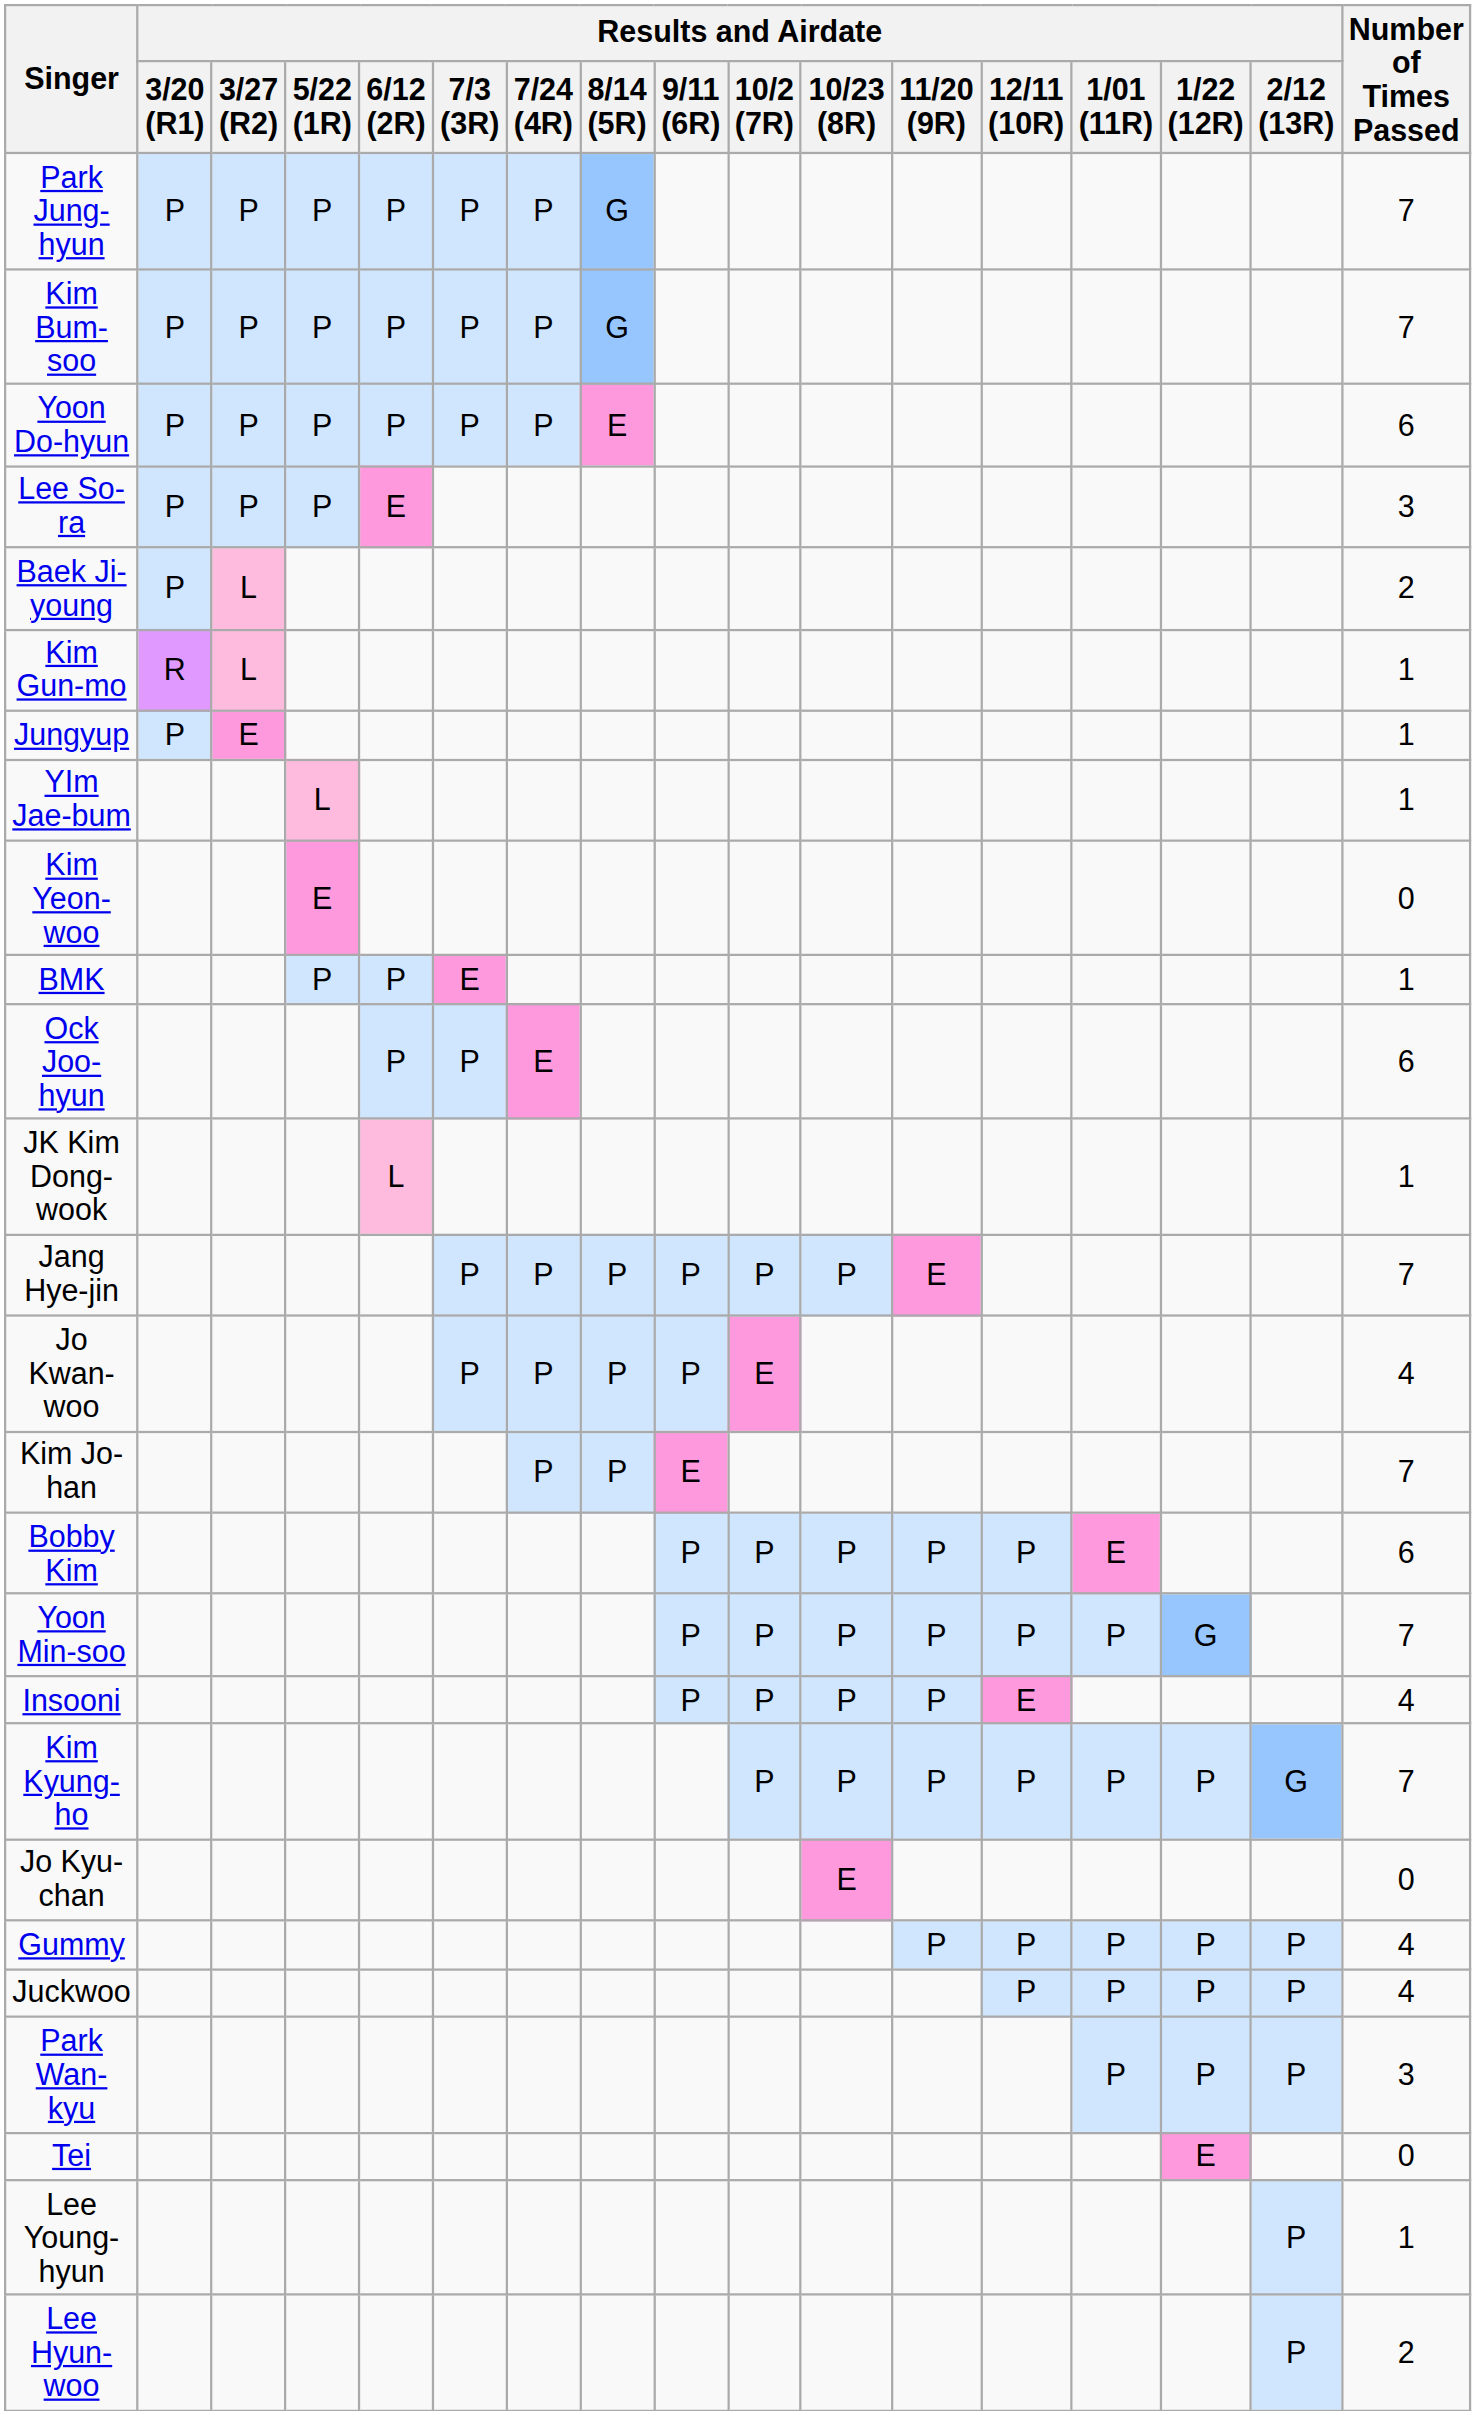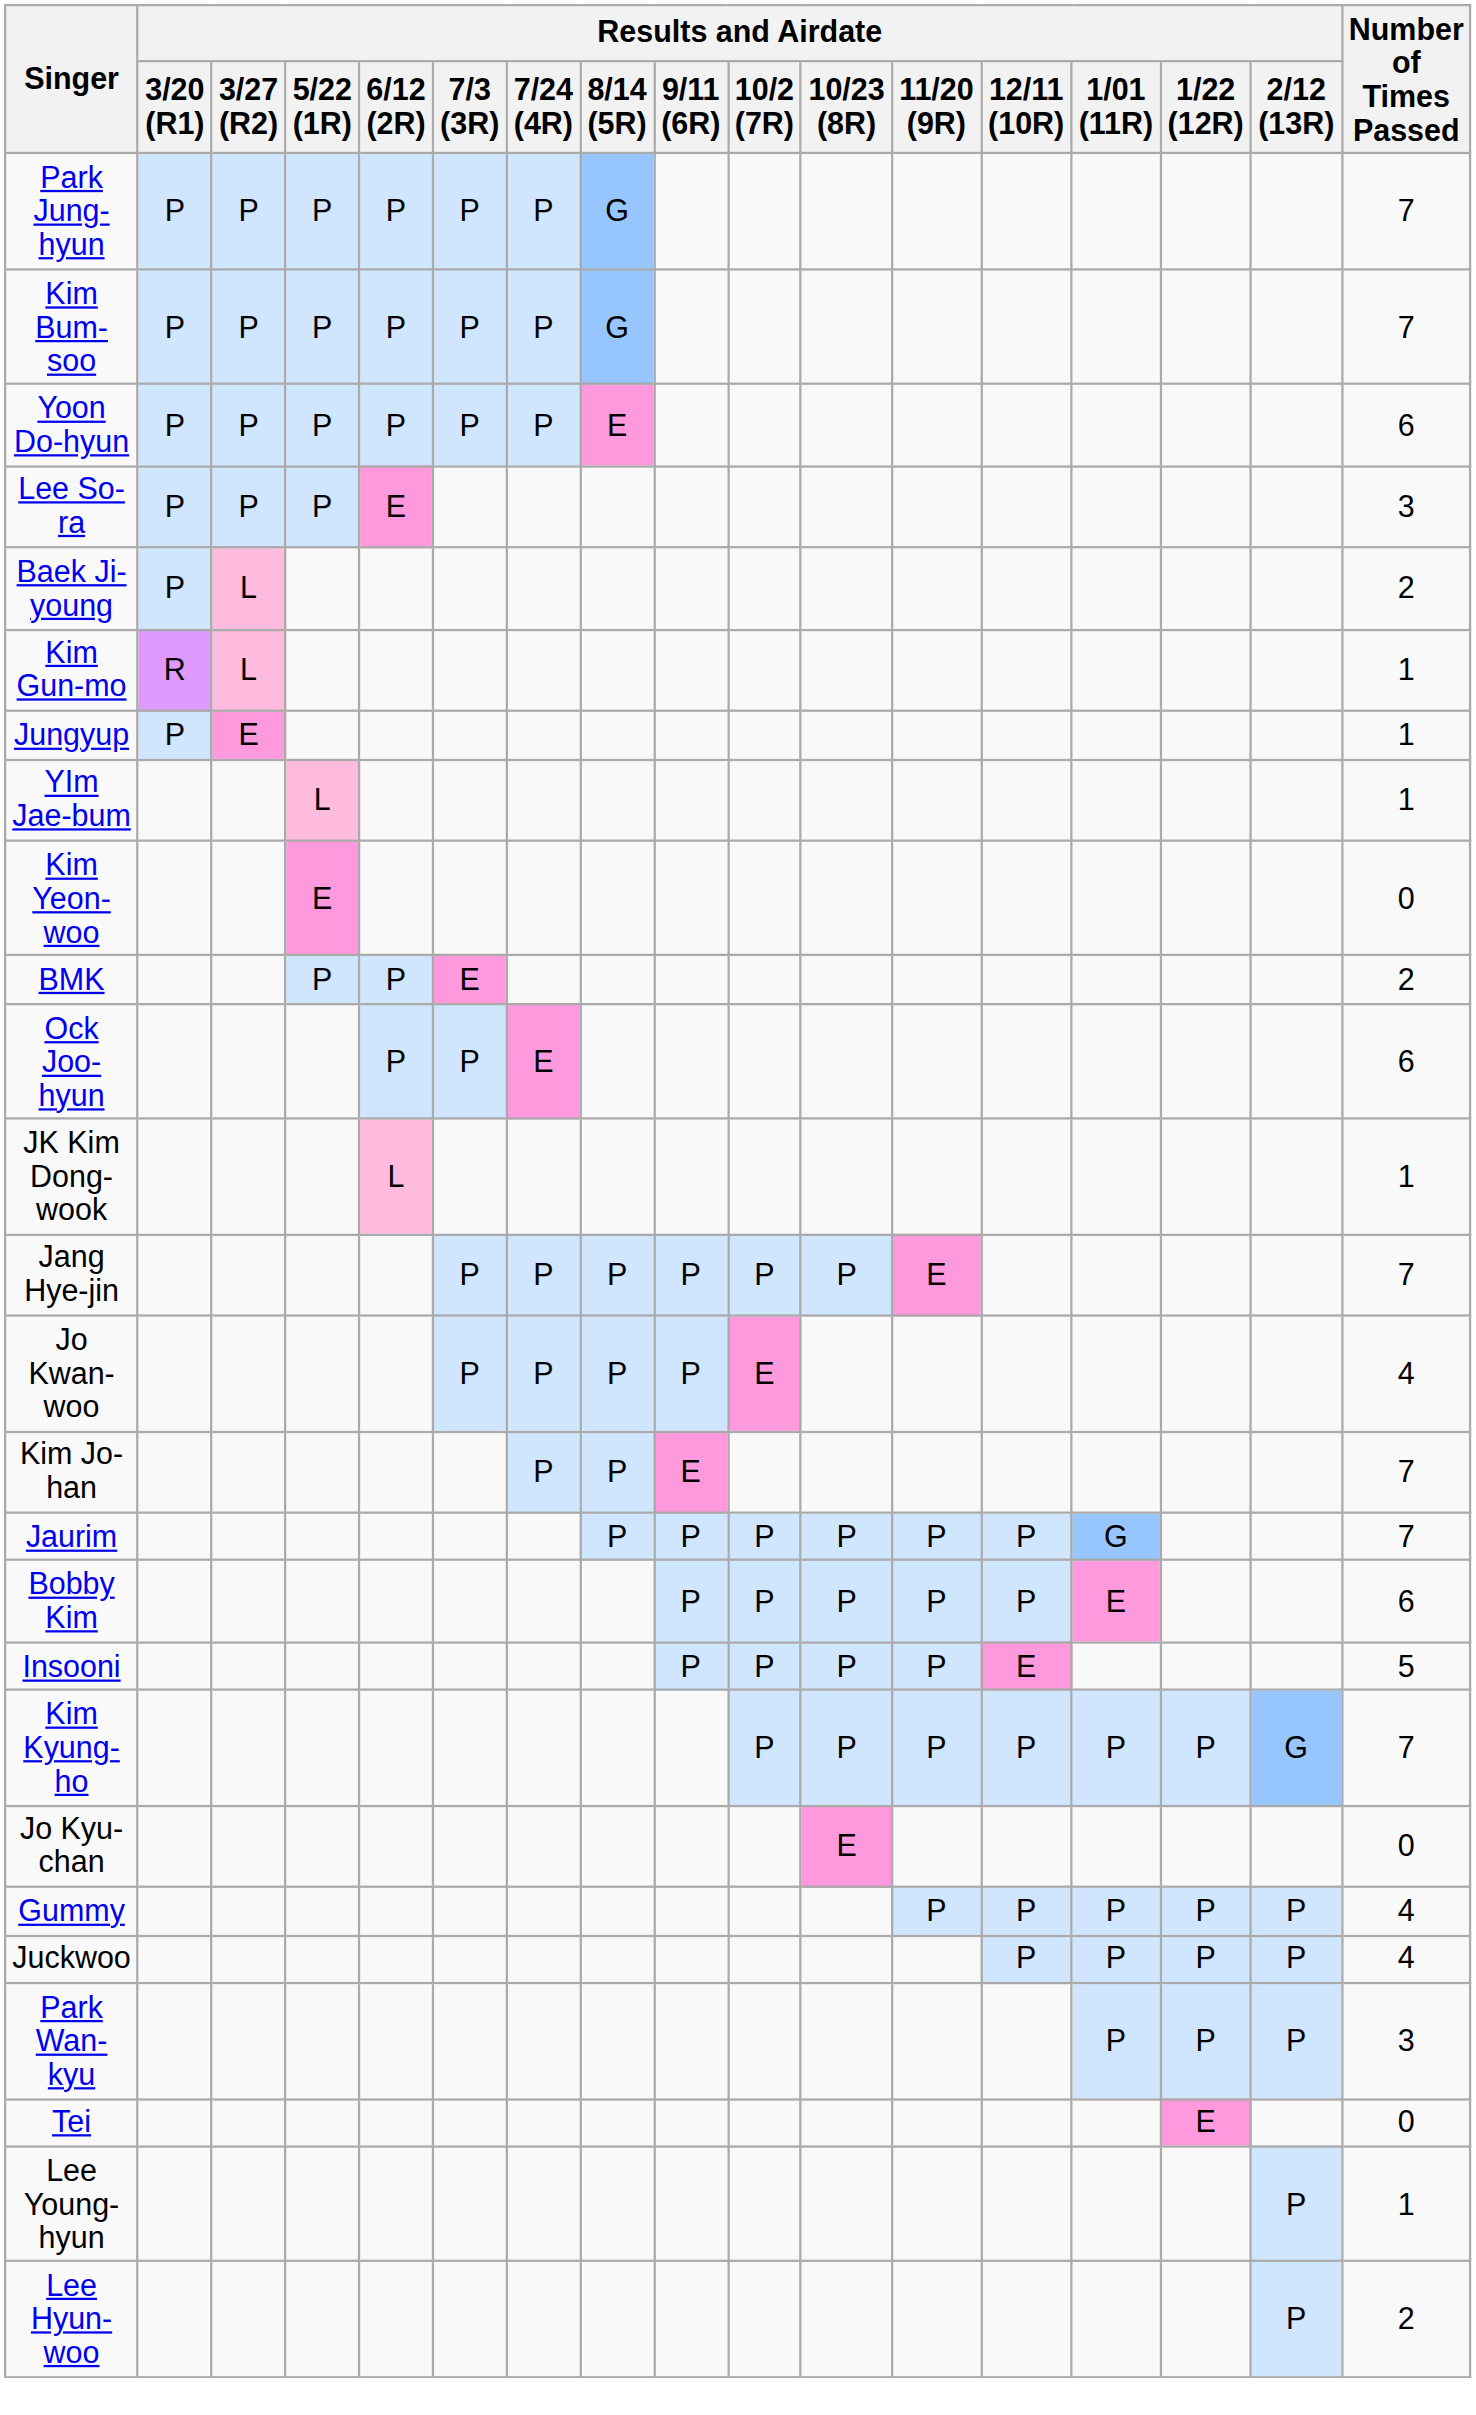BMK | Number of Times Passed: 1 -> 2
+ row: Jaurim | P | P | P | P | P | P | G | 7
- row: Yoon Min-soo | P | P | P | P | P | P | G | 7
Insooni | Number of Times Passed: 4 -> 5
